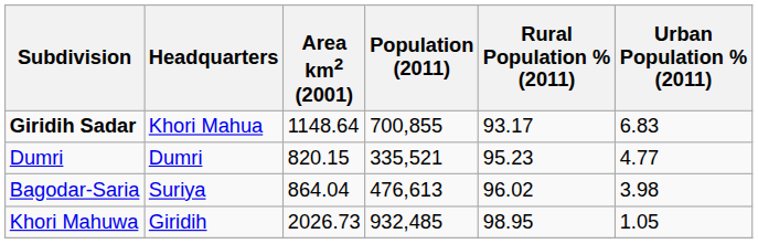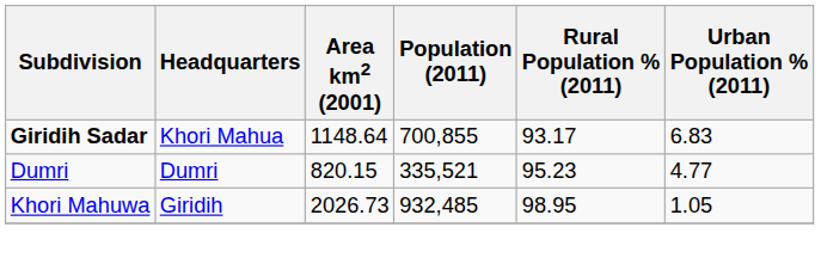- row: Bagodar-Saria | Suriya | 864.04 | 476,613 | 96.02 | 3.98
